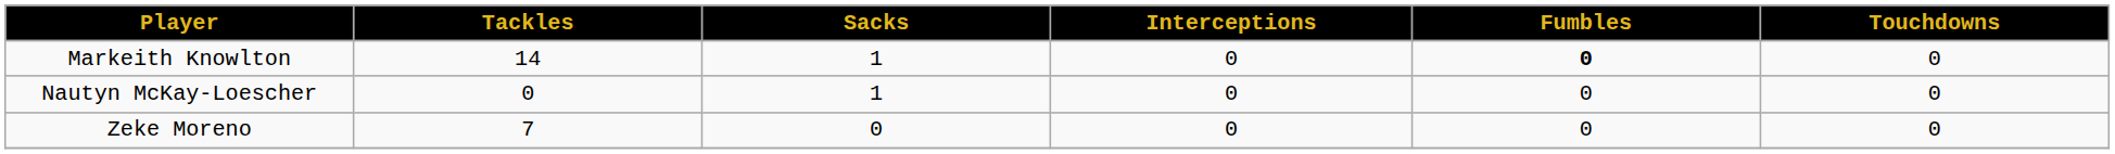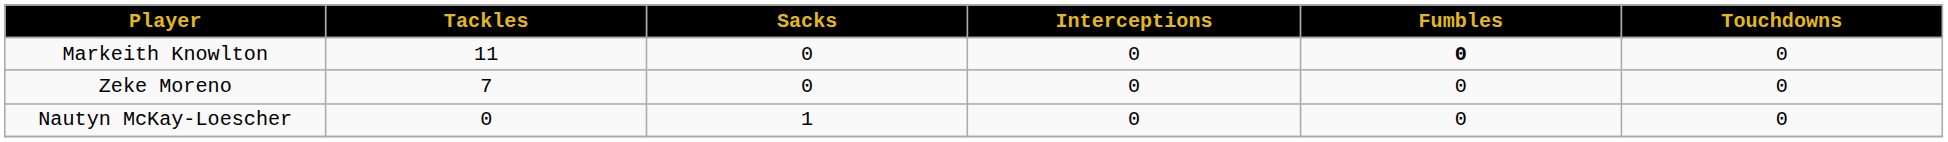Markeith Knowlton | Tackles: 14 -> 11
Markeith Knowlton | Sacks: 1 -> 0
rows swapped: Nautyn McKay-Loescher <-> Zeke Moreno
